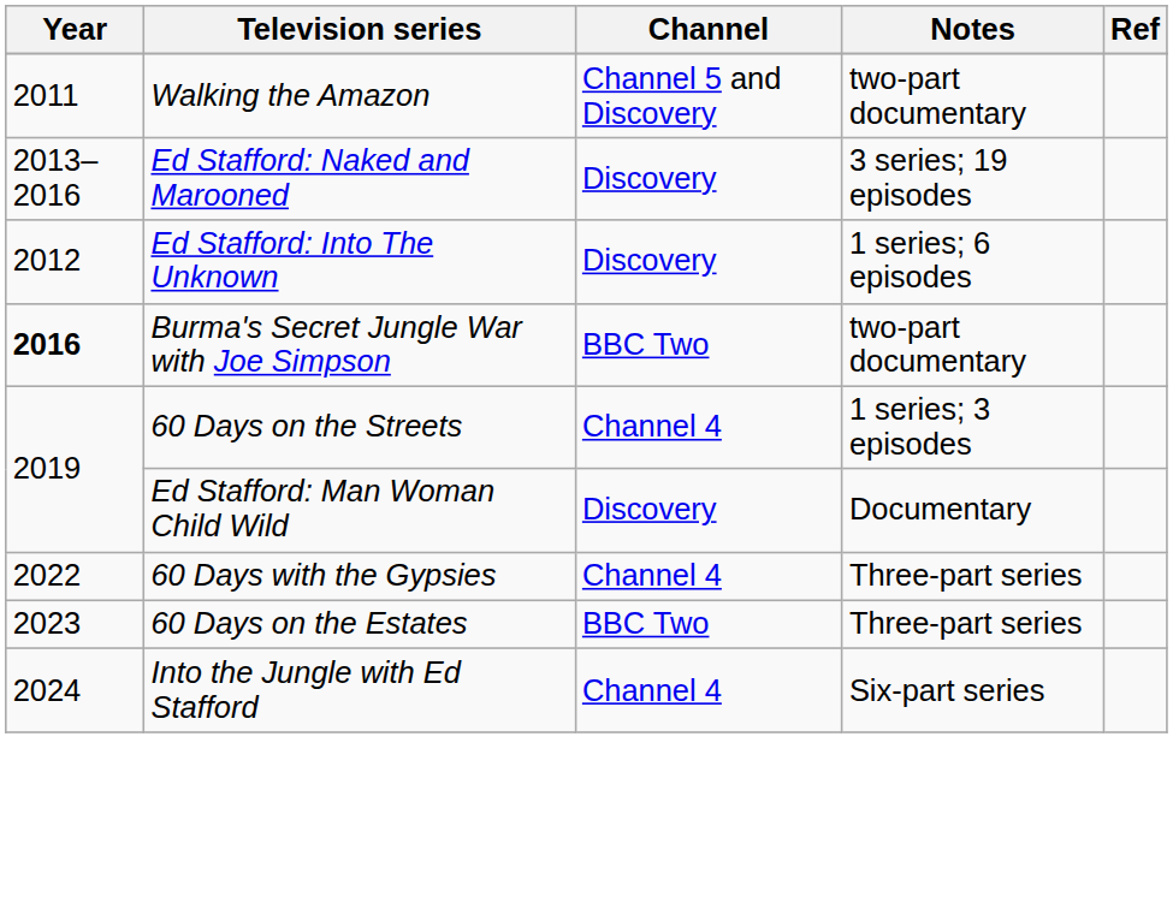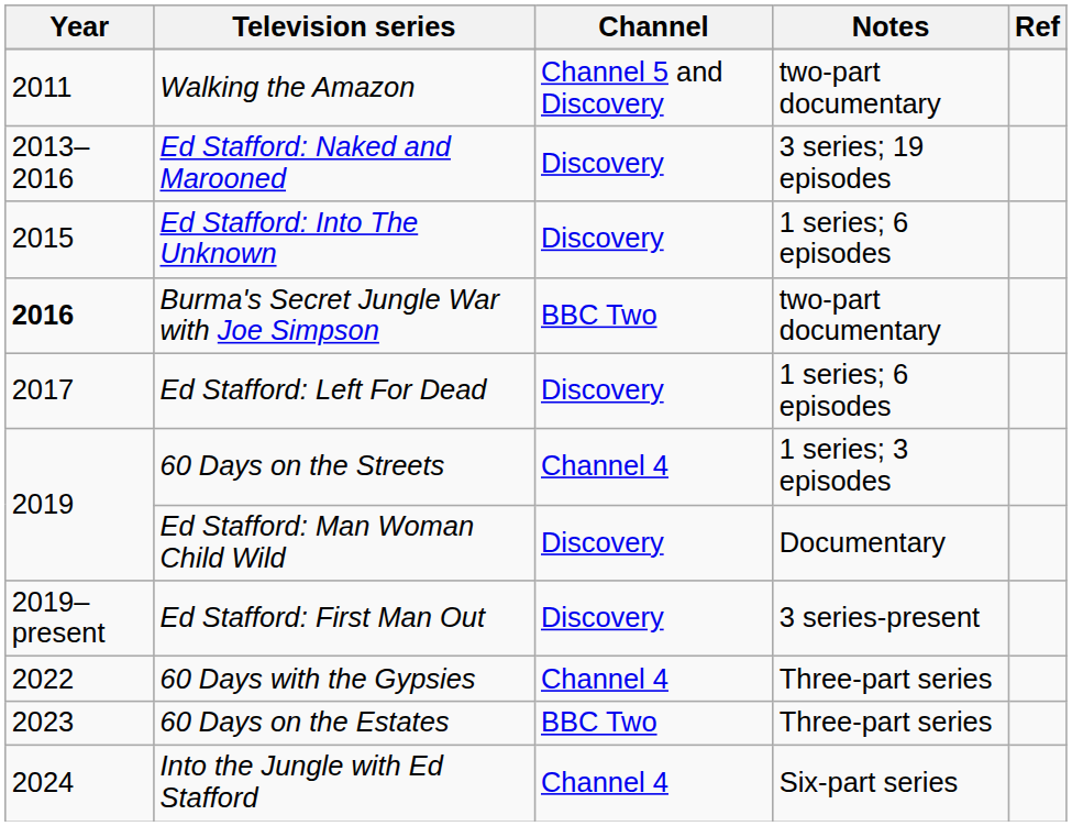Ed Stafford: Into The Unknown | Year: 2012 -> 2015
+ row: 2017 | Ed Stafford: Left For Dead | Discovery | 1 series; 6 episodes
+ row: 2019–present | Ed Stafford: First Man Out | Discovery | 3 series-present
